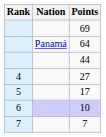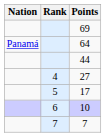columns swapped: Rank <-> Nation
